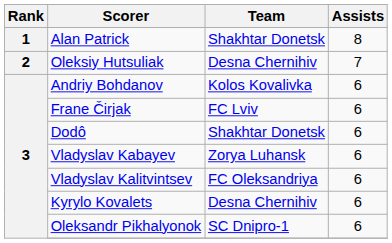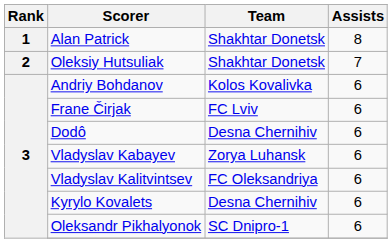Oleksiy Hutsuliak | Team: Desna Chernihiv -> Shakhtar Donetsk
Dodô | Team: Shakhtar Donetsk -> Desna Chernihiv
